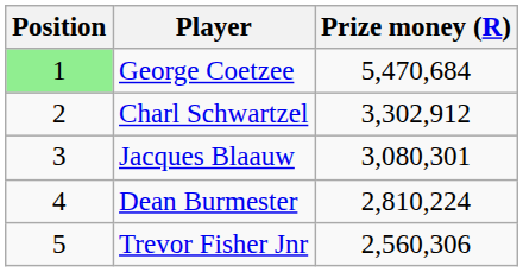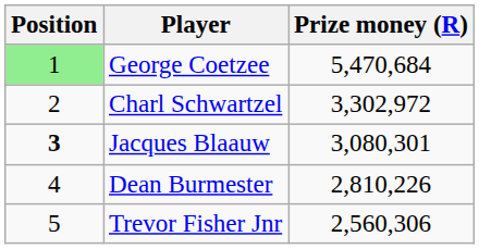Charl Schwartzel | Prize money (R): 3,302,912 -> 3,302,972
Jacques Blaauw | Position: normal -> bold
Dean Burmester | Prize money (R): 2,810,224 -> 2,810,226
